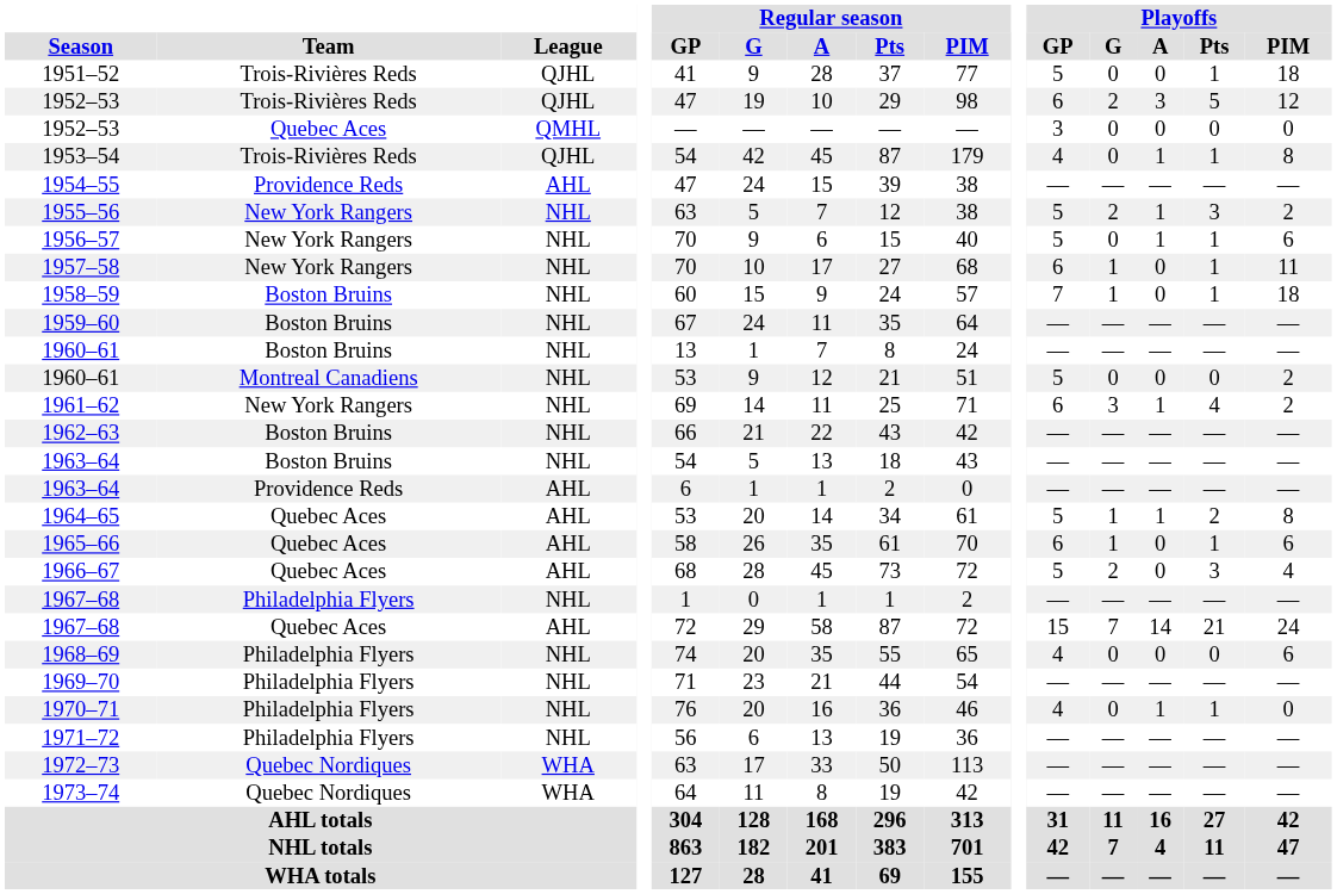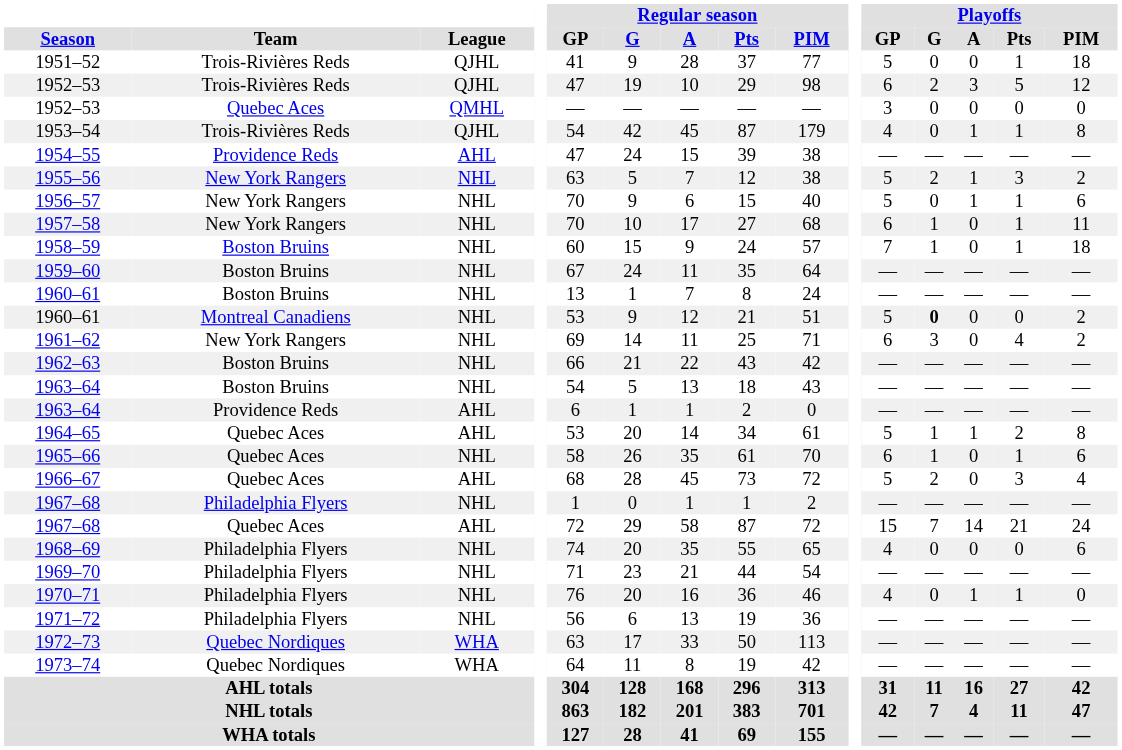1960–61 / Montreal Canadiens | Playoffs / G: normal -> bold
1961–62 | Playoffs / A: 1 -> 0
1965–66 | League: AHL -> NHL
